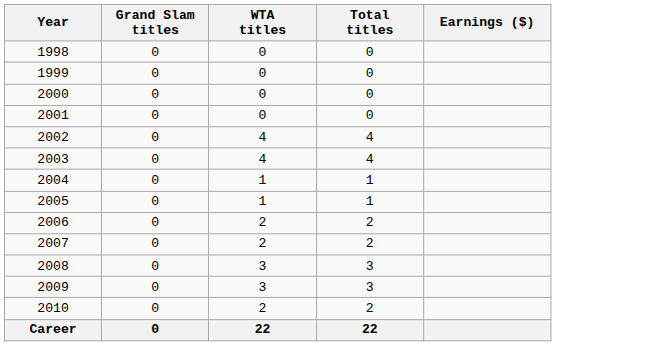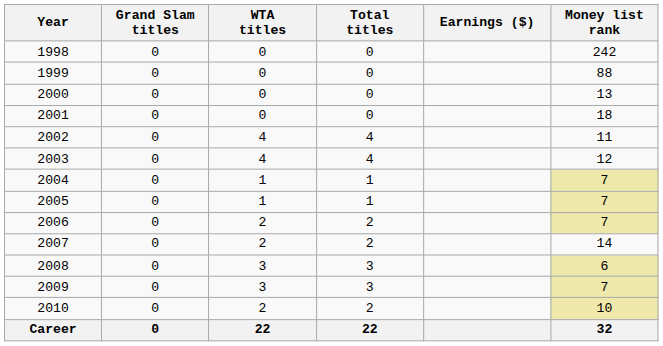+ column: Money list rank | 242 | 88 | 13 | 18 | 11 | 12 | 7 | 7 | 7 | 14 | 6 | 7 | 10 | 32
